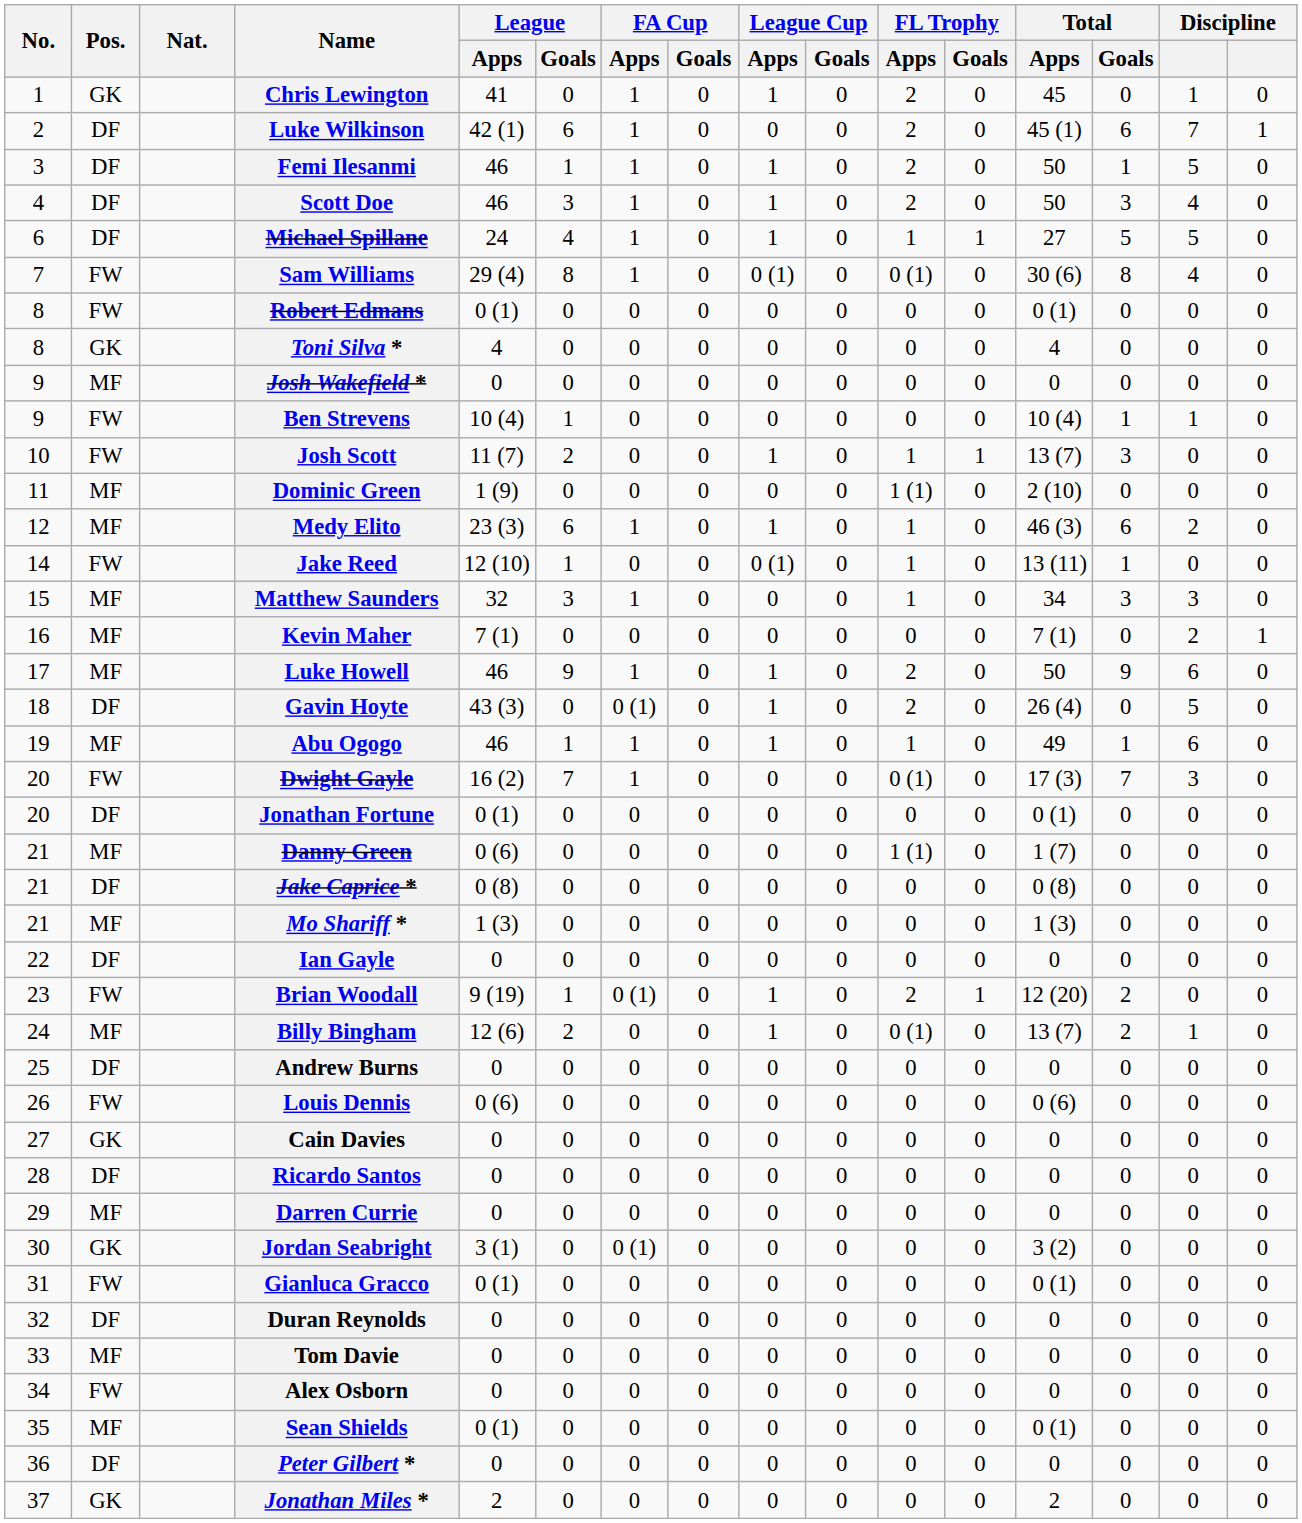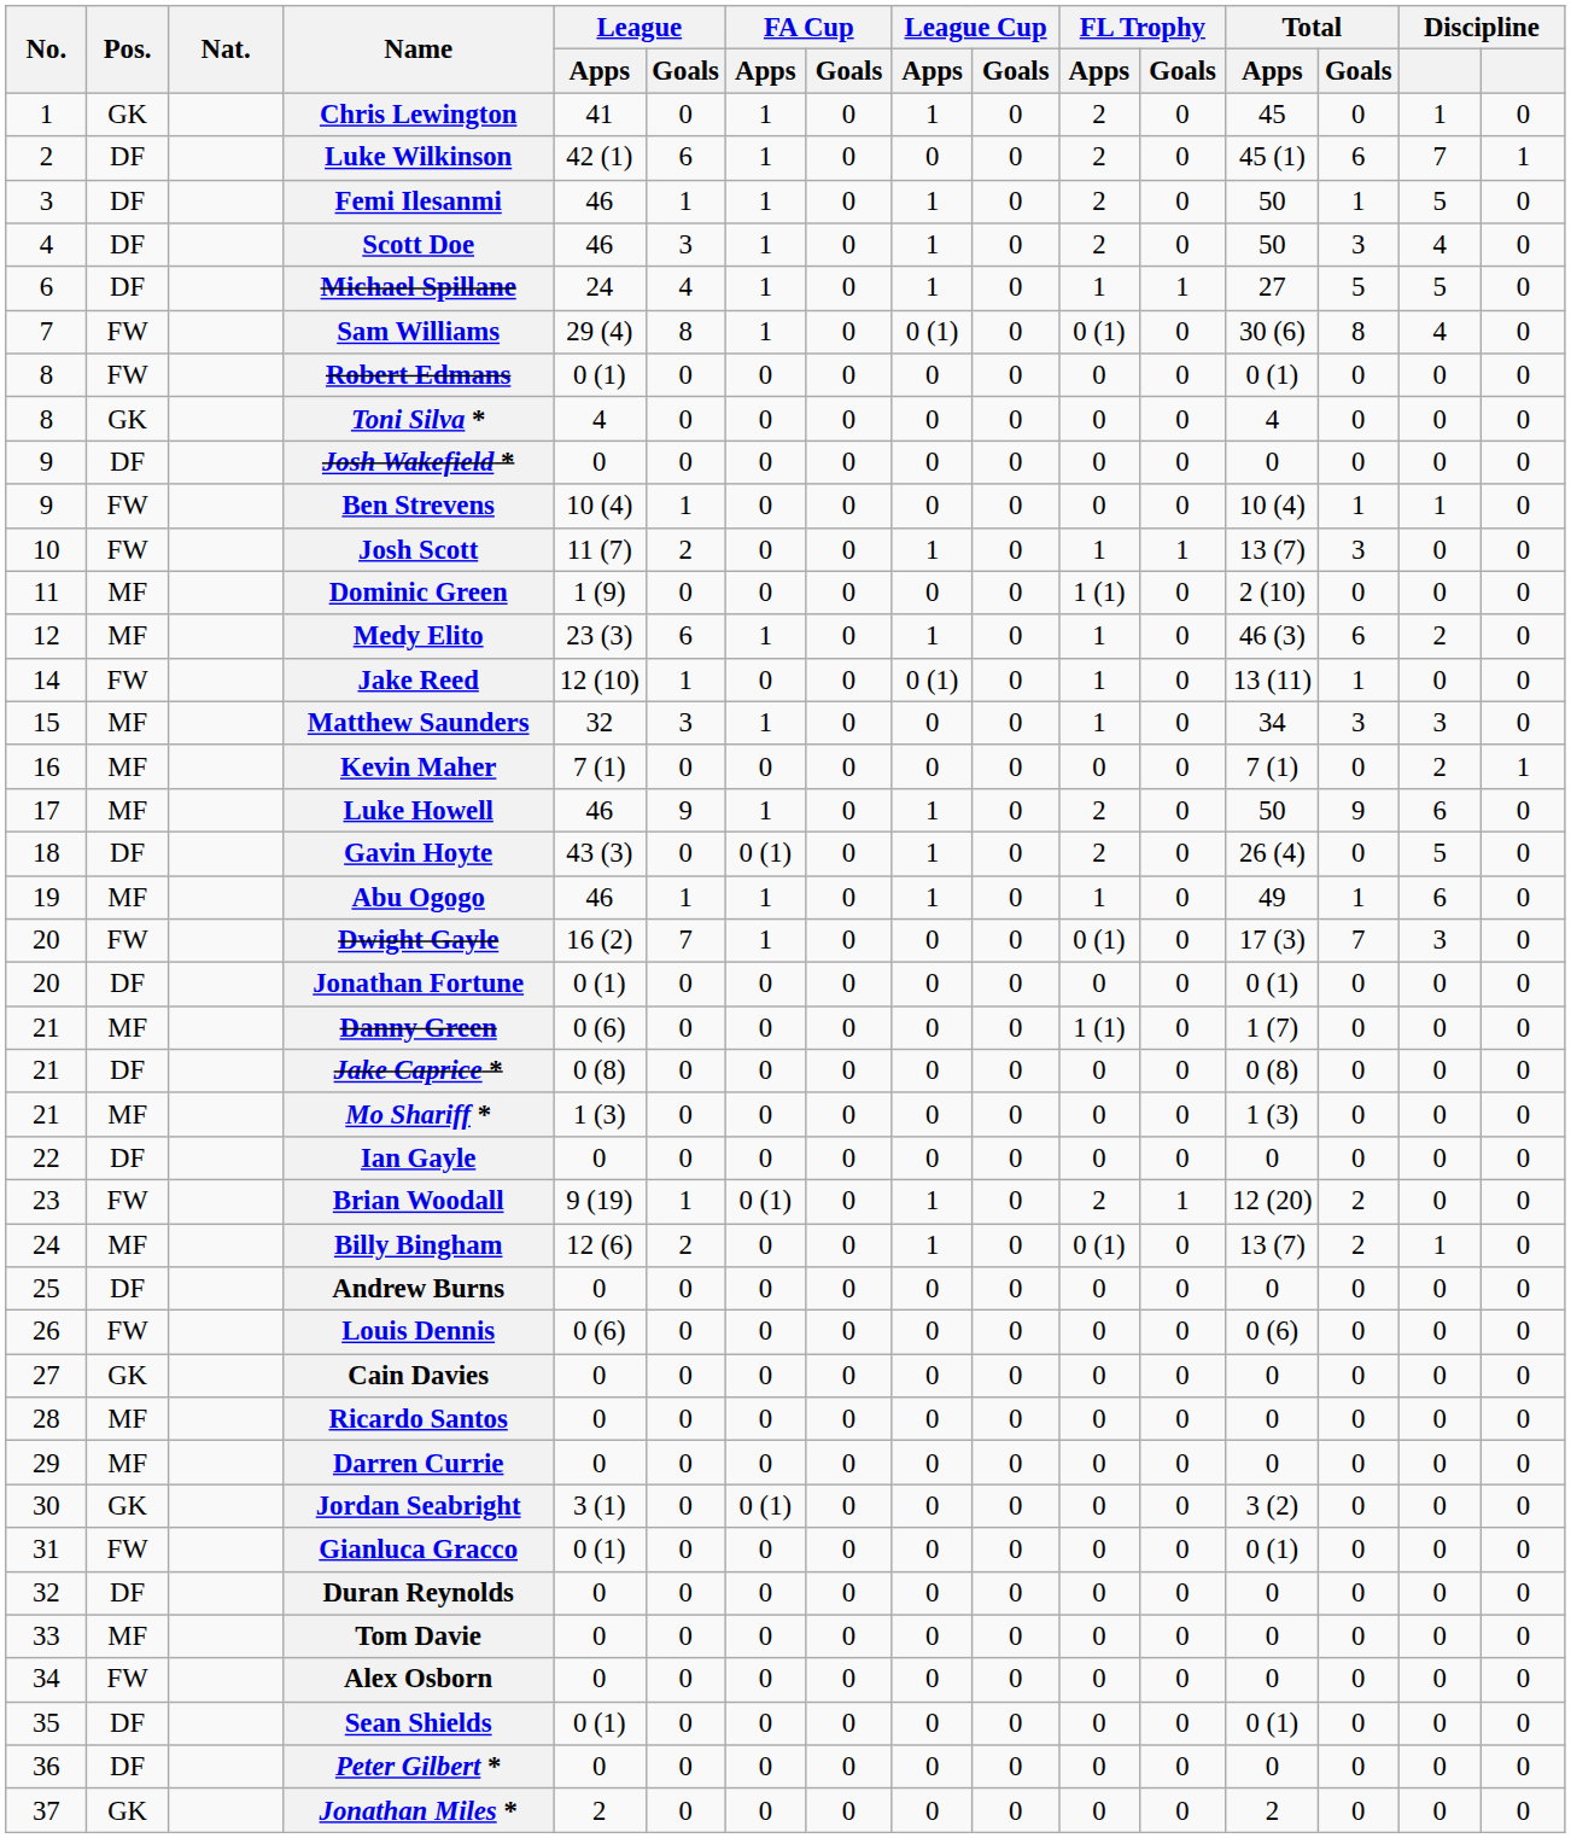Josh Wakefield * | Pos.: MF -> DF
Ricardo Santos | Pos.: DF -> MF
Sean Shields | Pos.: MF -> DF
